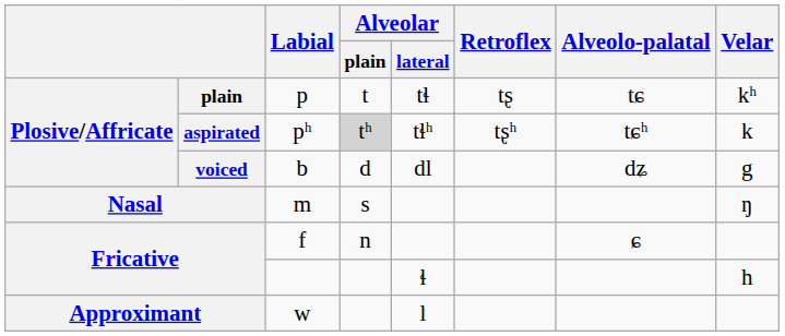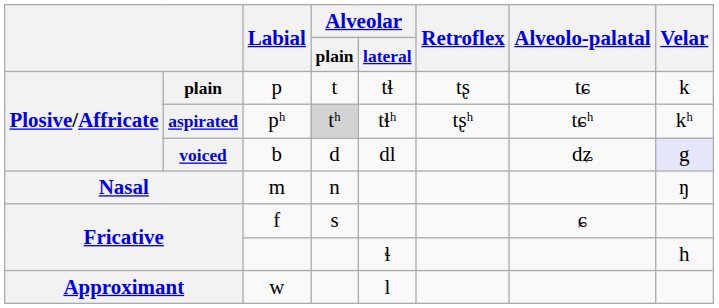p | Velar: kʰ -> k
pʰ | Velar: k -> kʰ
b | Velar: no background -> lavender background
m | Alveolar / plain: s -> n
f | Alveolar / plain: n -> s
